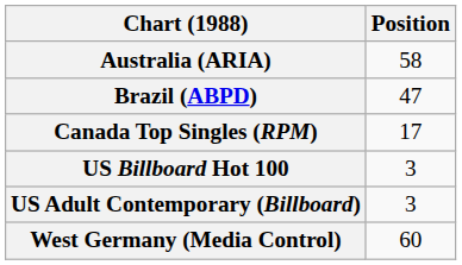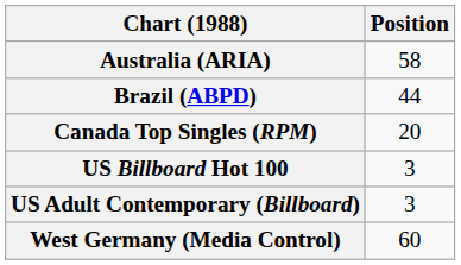Brazil (ABPD) | Position: 47 -> 44
Canada Top Singles (RPM) | Position: 17 -> 20
